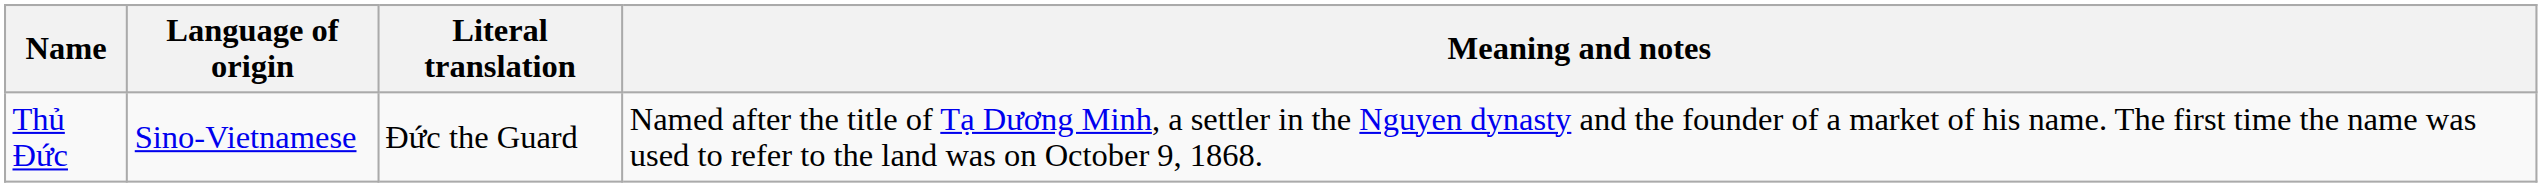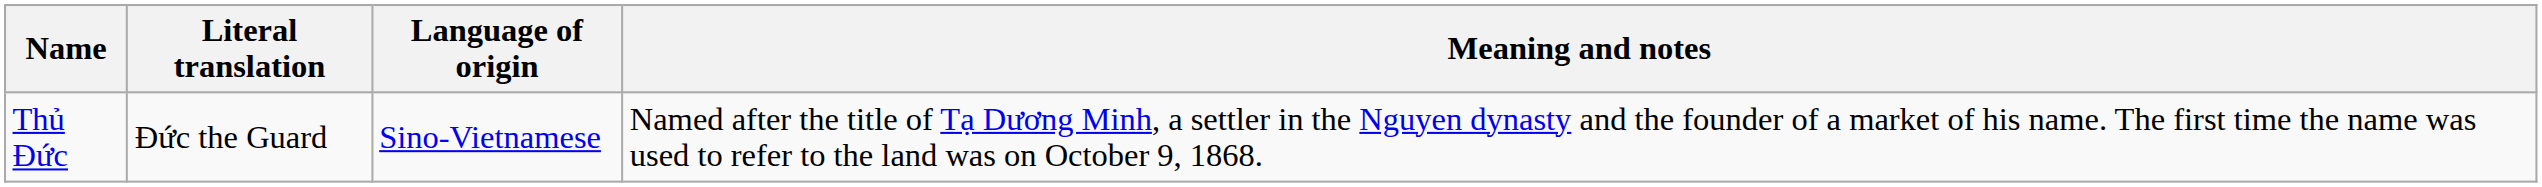columns swapped: Language of origin <-> Literal translation
